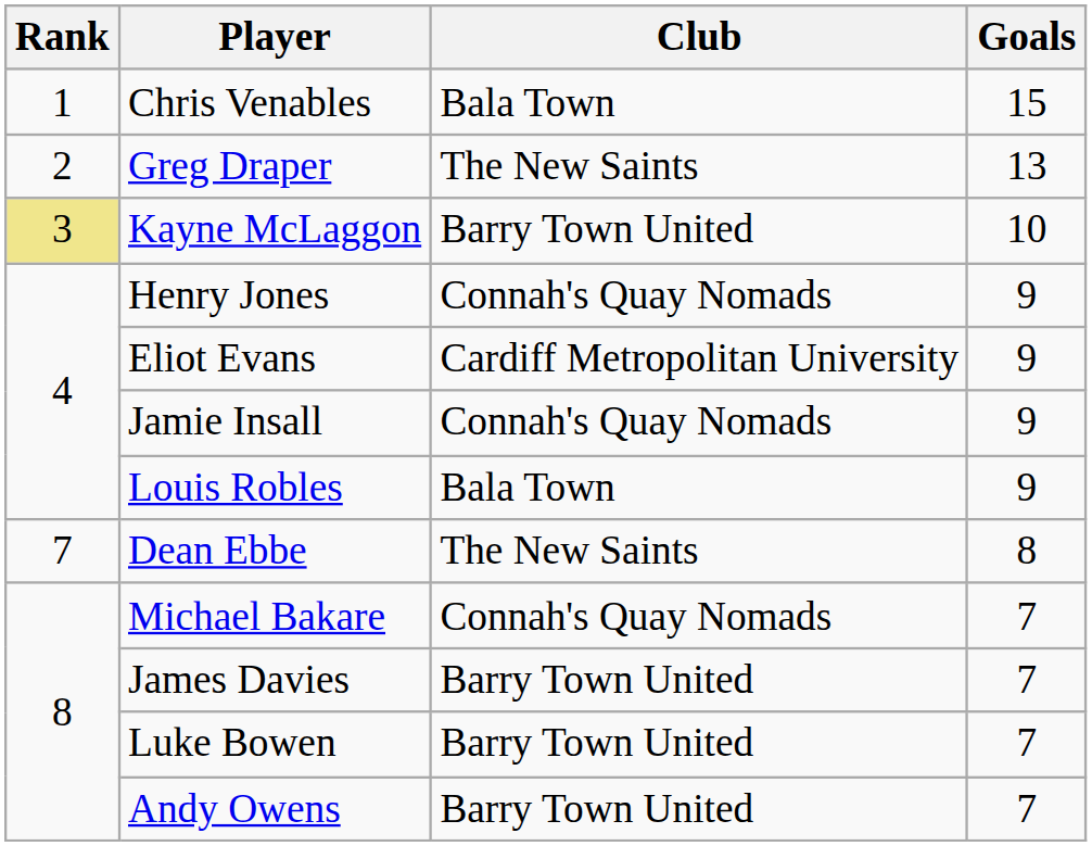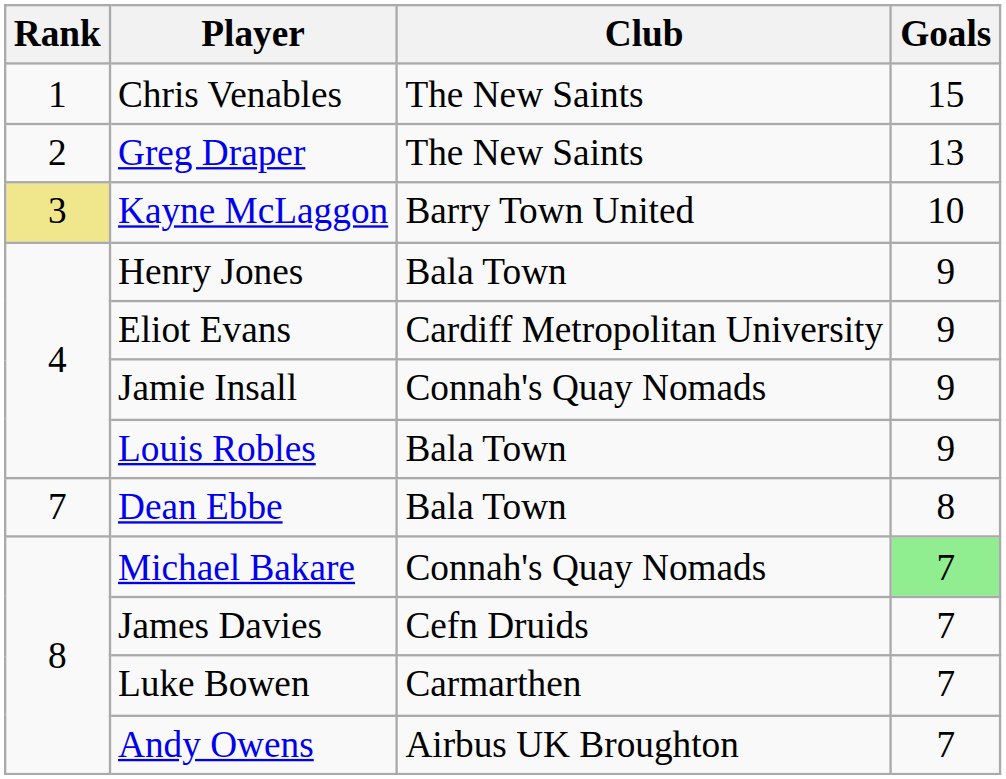Chris Venables | Club: Bala Town -> The New Saints
Henry Jones | Club: Connah's Quay Nomads -> Bala Town
Dean Ebbe | Club: The New Saints -> Bala Town
Michael Bakare | Goals: no background -> lightgreen background
James Davies | Club: Barry Town United -> Cefn Druids
Luke Bowen | Club: Barry Town United -> Carmarthen
Andy Owens | Club: Barry Town United -> Airbus UK Broughton
